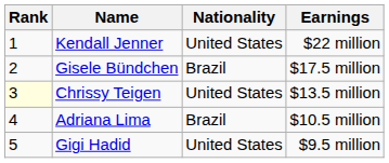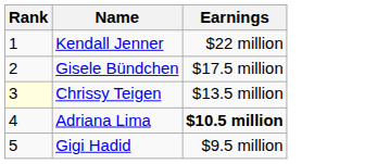- column: Nationality | United States | Brazil | United States | Brazil | United States
Adriana Lima | Earnings: normal -> bold
